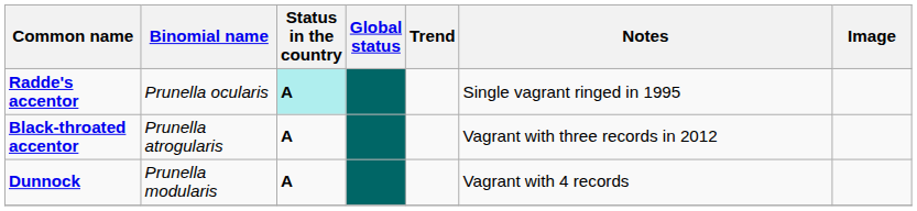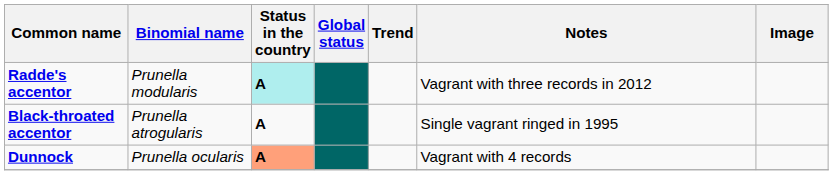Radde's accentor | Binomial name: Prunella ocularis -> Prunella modularis
Radde's accentor | Notes: Single vagrant ringed in 1995 -> Vagrant with three records in 2012
Black-throated accentor | Notes: Vagrant with three records in 2012 -> Single vagrant ringed in 1995
Dunnock | Binomial name: Prunella modularis -> Prunella ocularis
Dunnock | Status in the country: no background -> lightsalmon background
